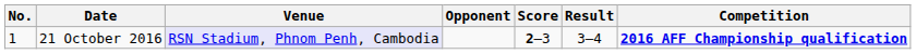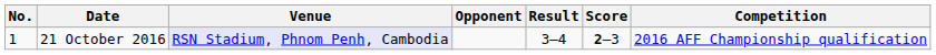columns swapped: Score <-> Result
21 October 2016 | Competition: bold -> normal
